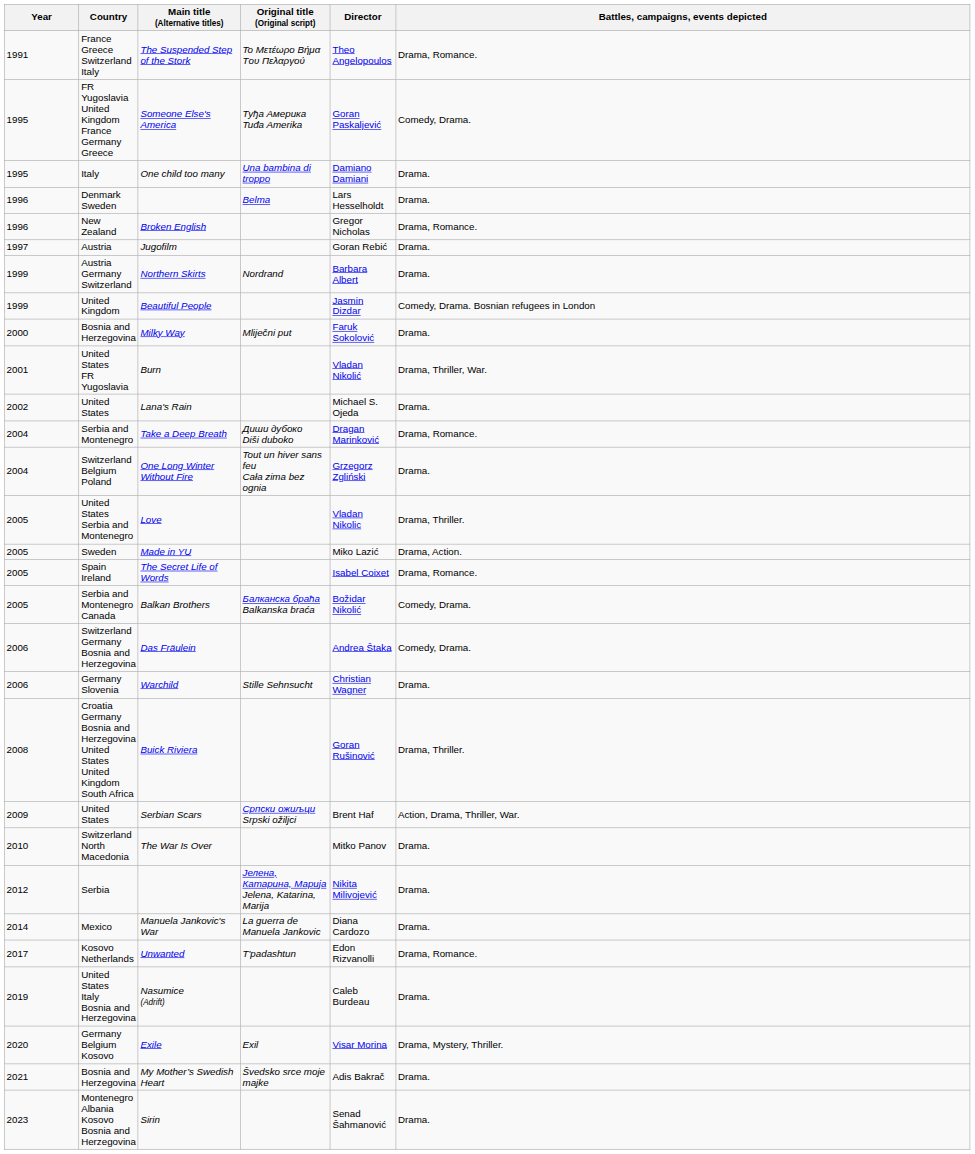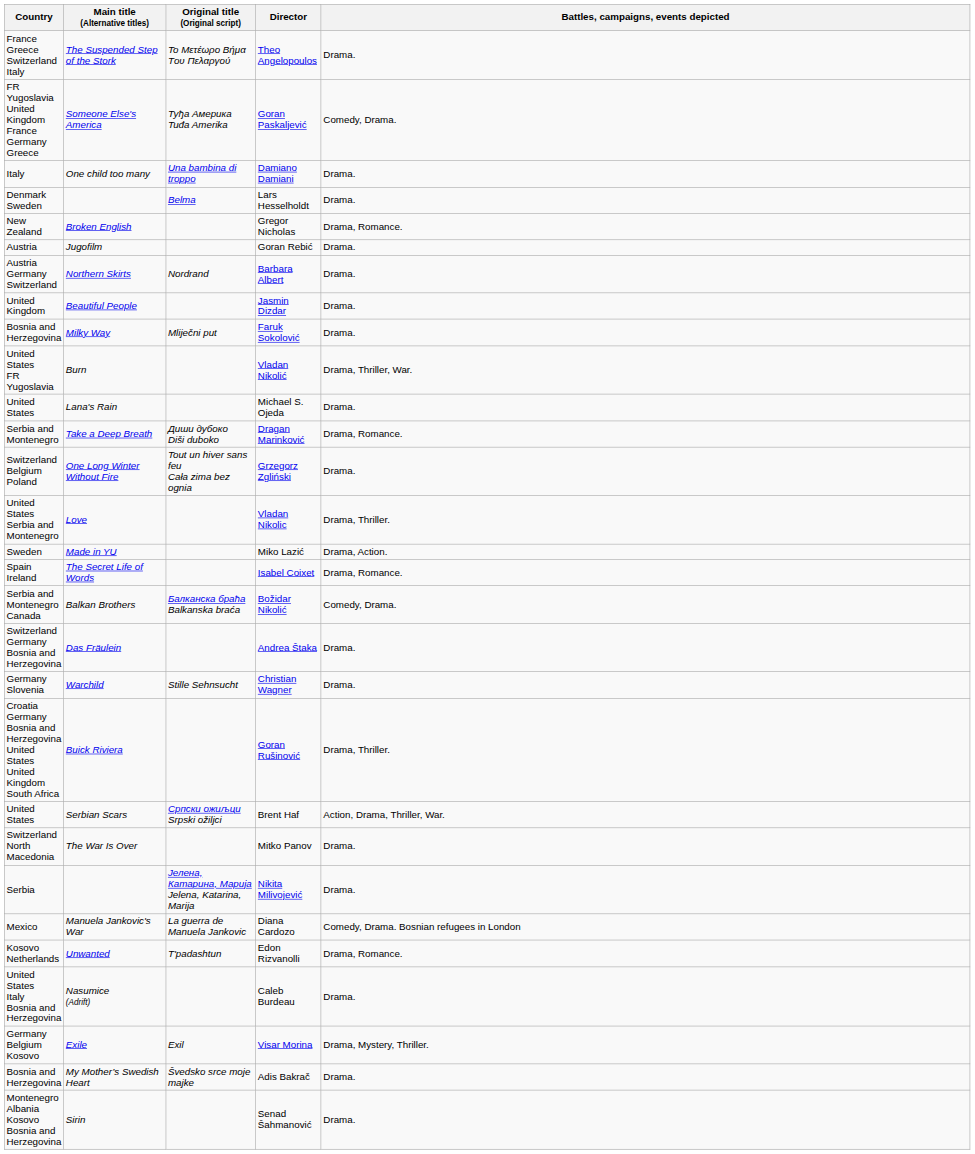- column: Year | 1991 | 1995 | 1995 | 1996 | 1996 | 1997 | 1999 | 1999 | 2000 | 2001 | 2002 | 2004 | 2004 | 2005 | 2005 | 2005 | 2005 | 2006 | 2006 | 2008 | 2009 | 2010 | 2012 | 2014 | 2017 | 2019 | 2020 | 2021 | 2023
The Suspended Step of the Stork | Battles, campaigns, events depicted: Drama, Romance. -> Drama.
Beautiful People | Battles, campaigns, events depicted: Comedy, Drama. Bosnian refugees in London -> Drama.
Das Fräulein | Battles, campaigns, events depicted: Comedy, Drama. -> Drama.
Manuela Jankovic's War | Battles, campaigns, events depicted: Drama. -> Comedy, Drama. Bosnian refugees in London
